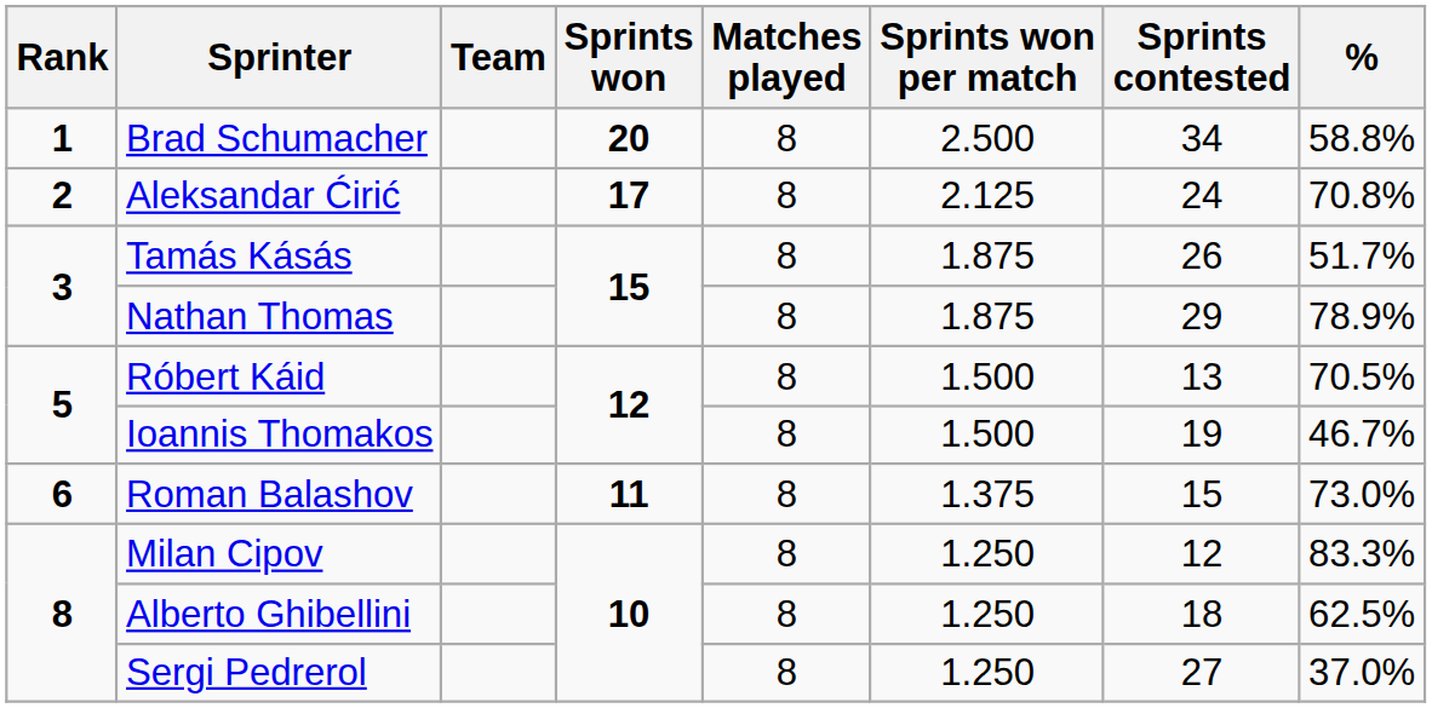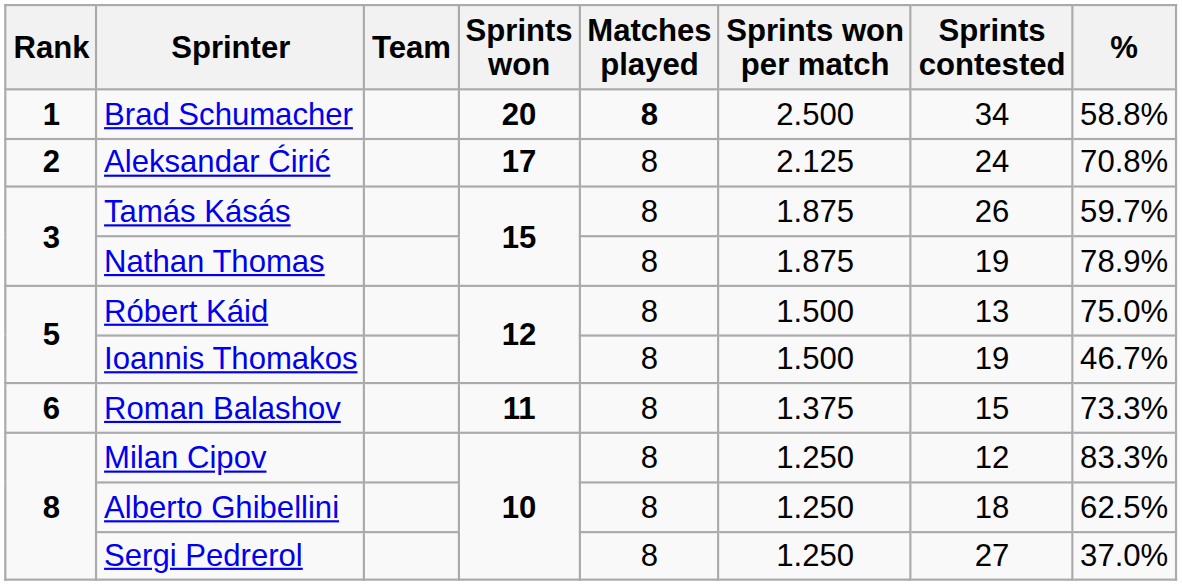Brad Schumacher | Matches played: normal -> bold
Tamás Kásás | %: 51.7% -> 59.7%
Nathan Thomas | Sprints contested: 29 -> 19
Róbert Káid | %: 70.5% -> 75.0%
Roman Balashov | %: 73.0% -> 73.3%
